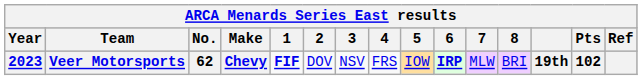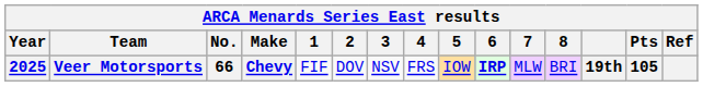Veer Motorsports | Year: 2023 -> 2025
Veer Motorsports | No.: 62 -> 66
Veer Motorsports | 1: bold -> normal
Veer Motorsports | Pts: 102 -> 105
